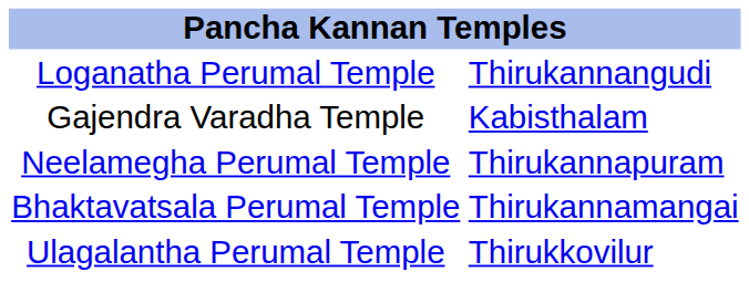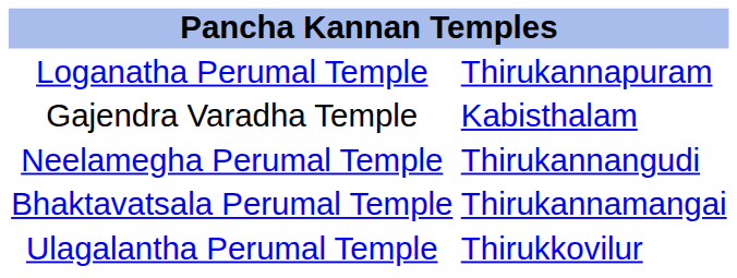Loganatha Perumal Temple | column 2: Thirukannangudi -> Thirukannapuram
Neelamegha Perumal Temple | column 2: Thirukannapuram -> Thirukannangudi
